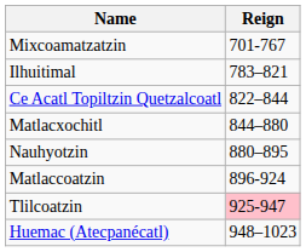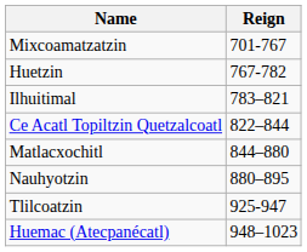+ row: Huetzin | 767-782
- row: Matlaccoatzin | 896-924
Tlilcoatzin | Reign: pink background -> no background
